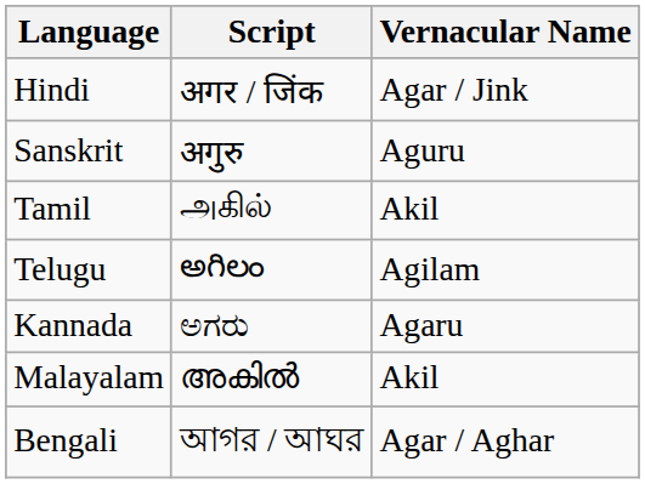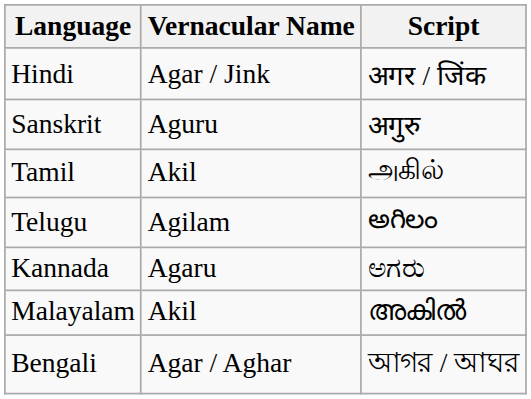columns swapped: Vernacular Name <-> Script
